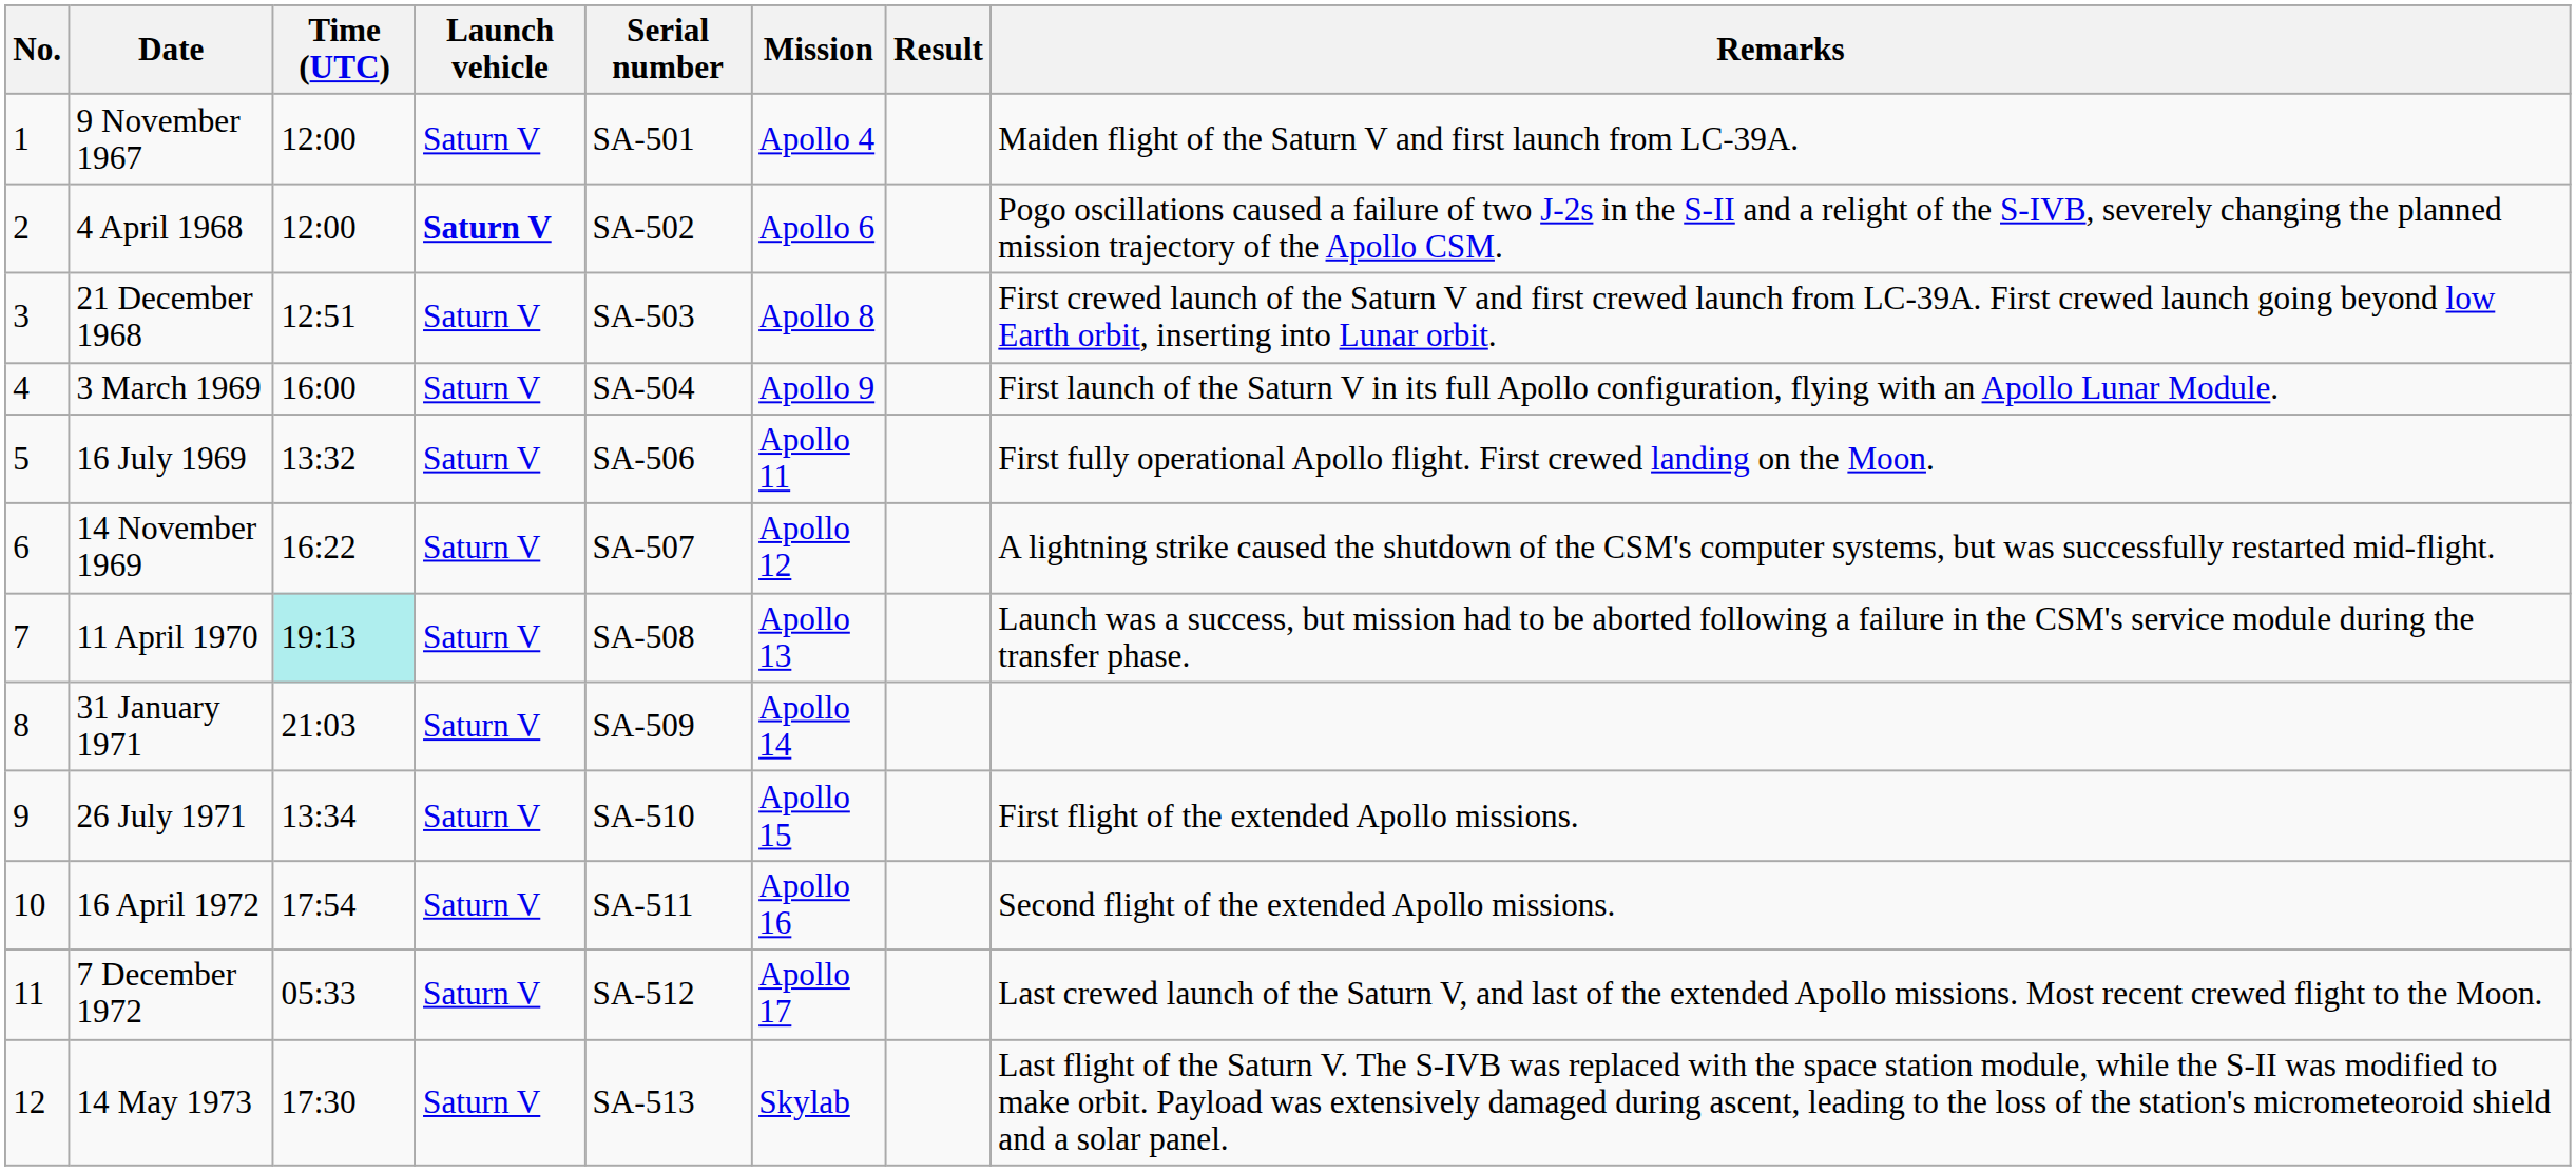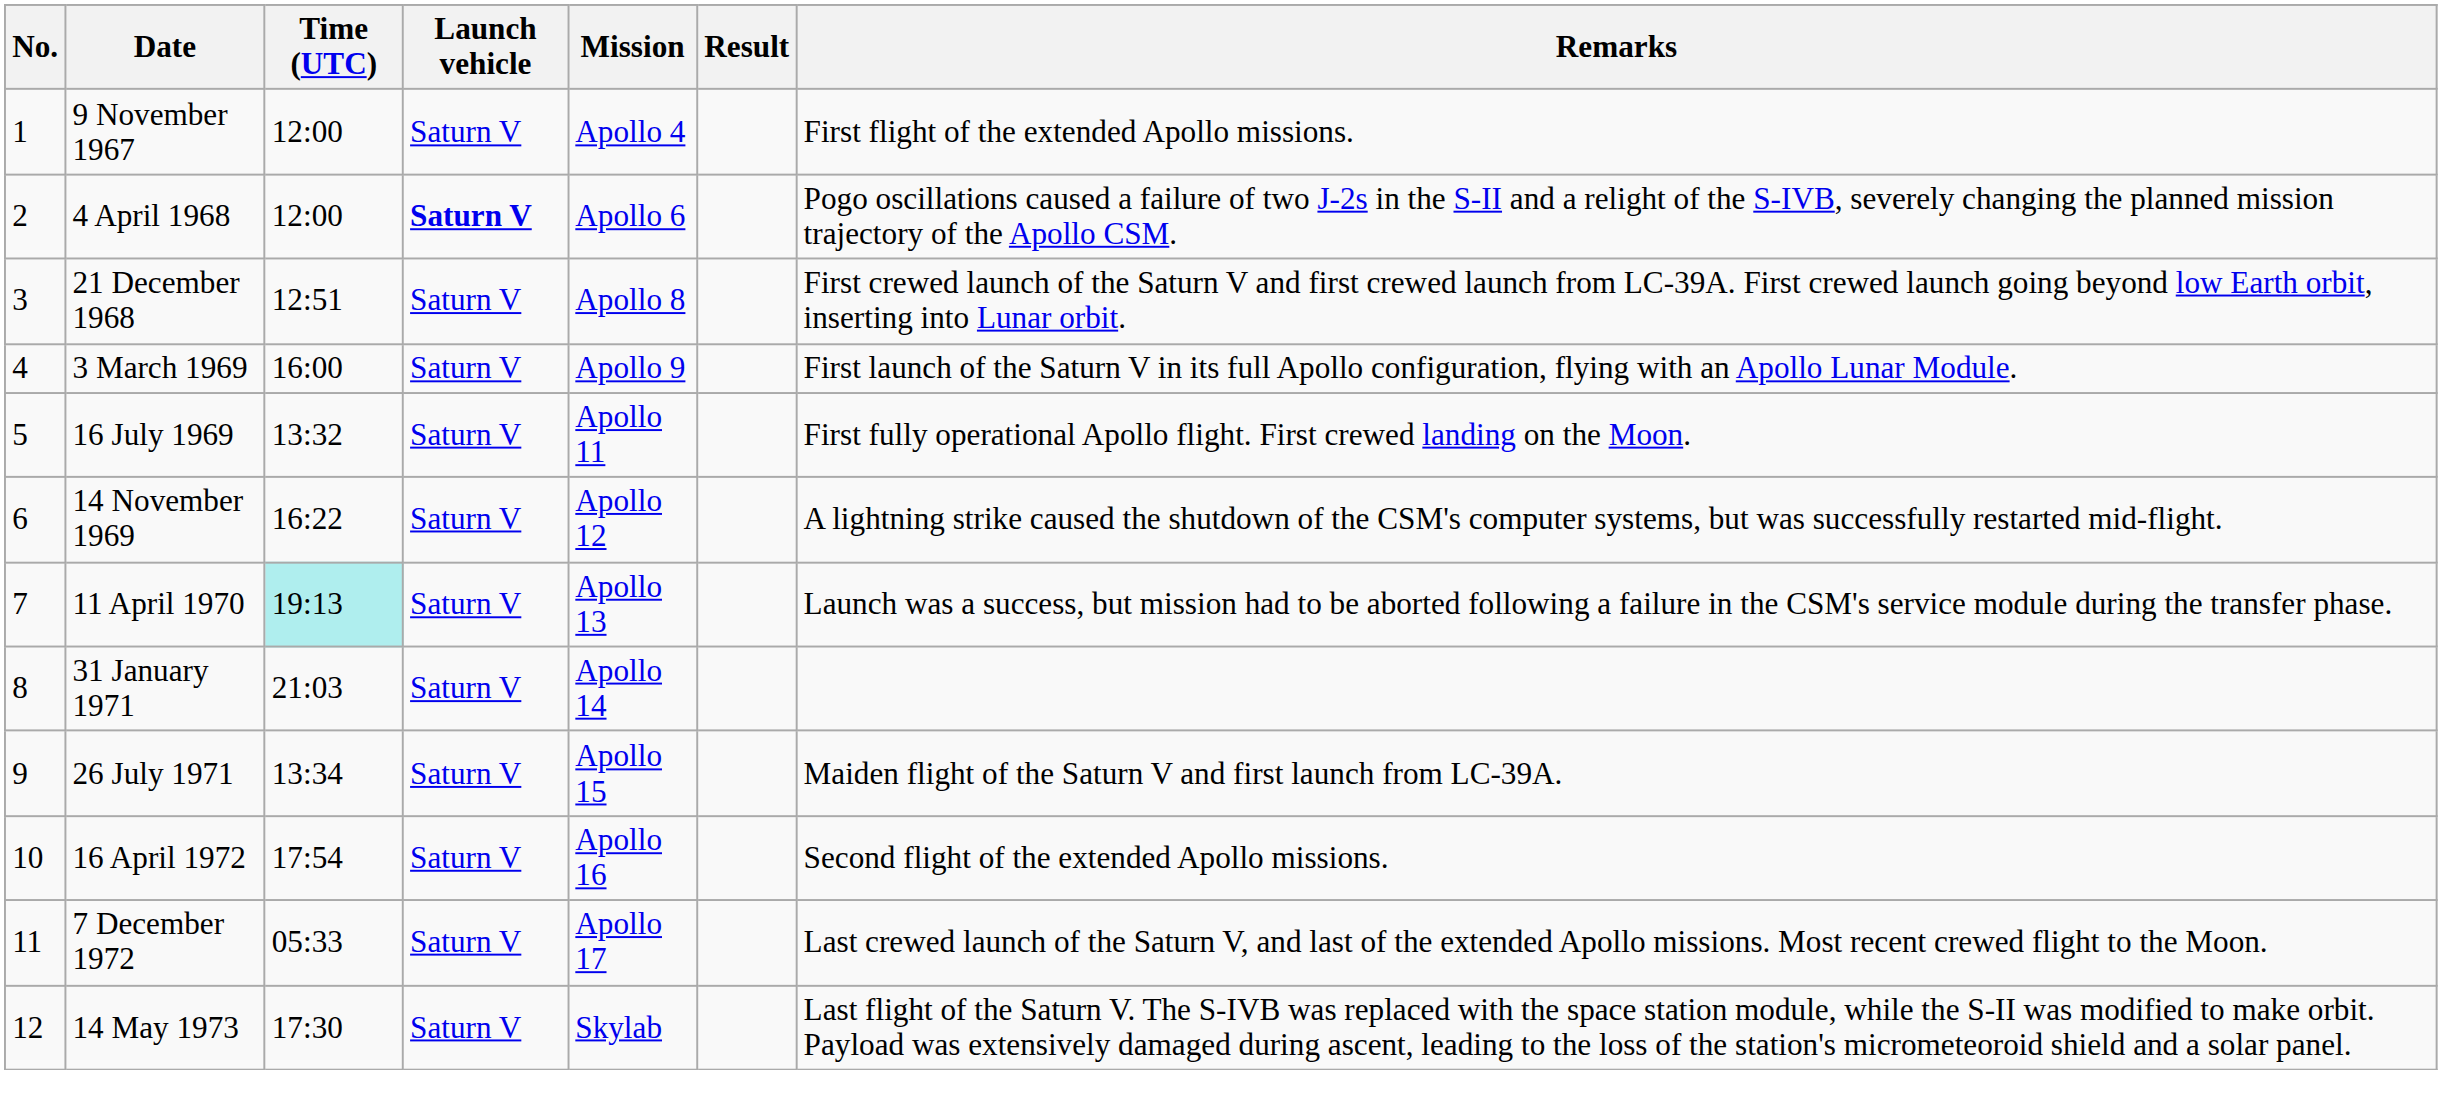- column: Serial number | SA-501 | SA-502 | SA-503 | SA-504 | SA-506 | SA-507 | SA-508 | SA-509 | SA-510 | SA-511 | SA-512 | SA-513
9 November 1967 | Remarks: Maiden flight of the Saturn V and first launch from LC-39A. -> First flight of the extended Apollo missions.
26 July 1971 | Remarks: First flight of the extended Apollo missions. -> Maiden flight of the Saturn V and first launch from LC-39A.
